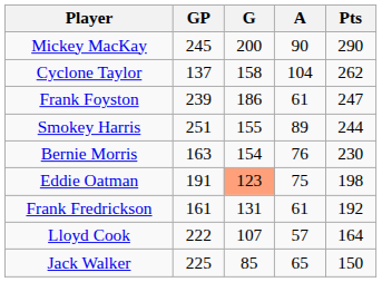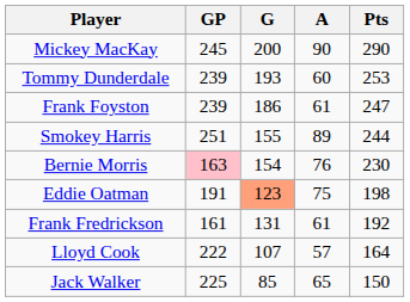- row: Cyclone Taylor | 137 | 158 | 104 | 262
+ row: Tommy Dunderdale | 239 | 193 | 60 | 253
Bernie Morris | GP: no background -> pink background
